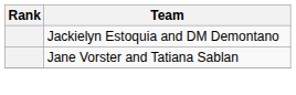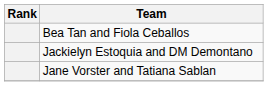+ row: Bea Tan and Fiola Ceballos
